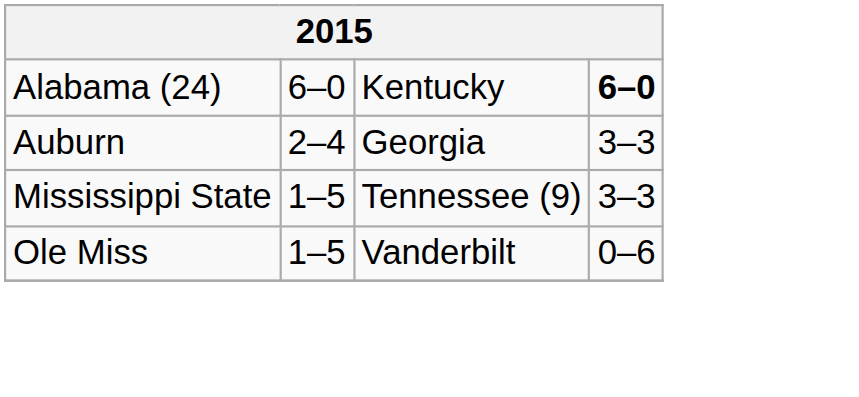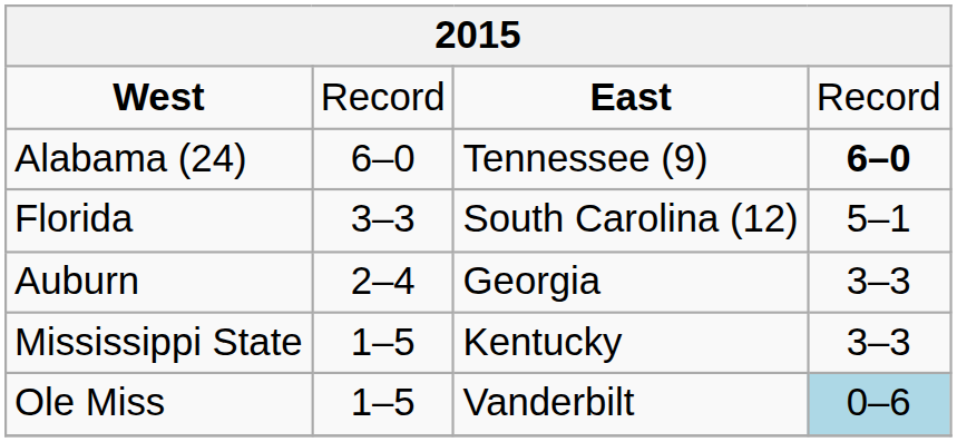+ row: West | Record | East | Record
Alabama (24) | column 3: Kentucky -> Tennessee (9)
+ row: Florida | 3–3 | South Carolina (12) | 5–1
Mississippi State | column 3: Tennessee (9) -> Kentucky
Ole Miss | column 4: no background -> lightblue background
